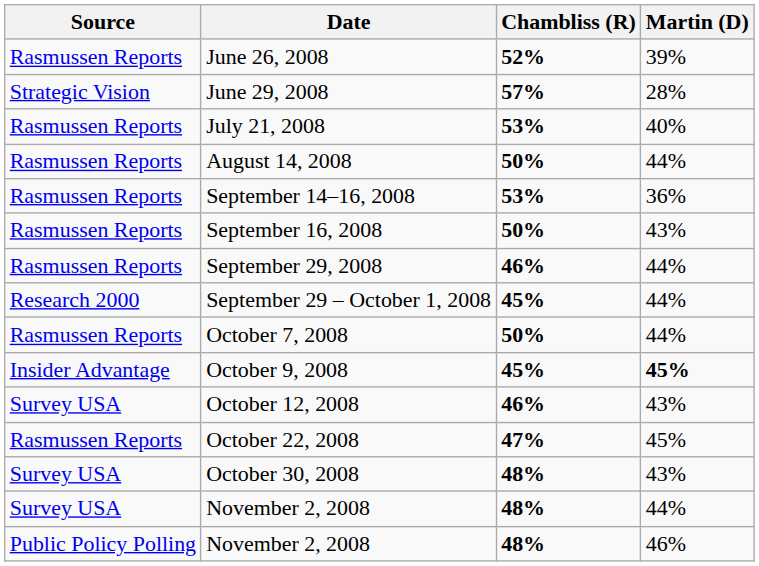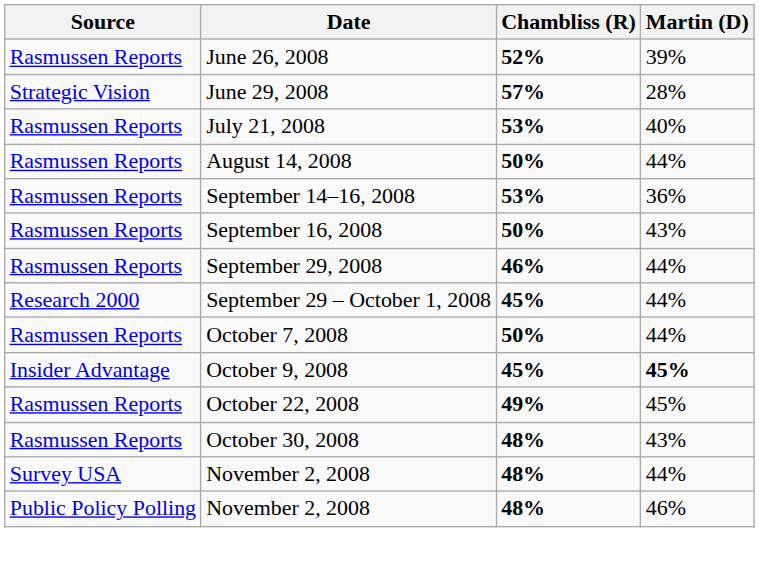- row: Survey USA | October 12, 2008 | 46% | 43%
October 22, 2008 | Chambliss (R): 47% -> 49%
October 30, 2008 | Source: Survey USA -> Rasmussen Reports
